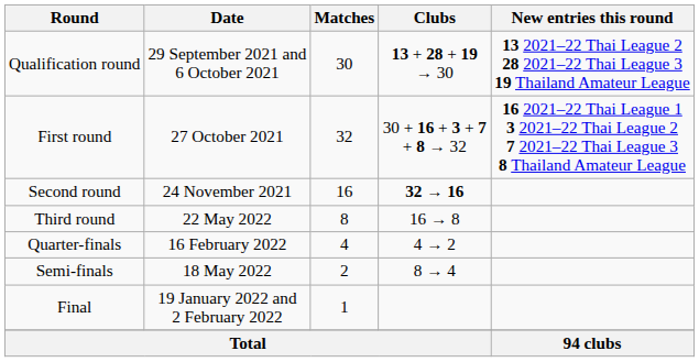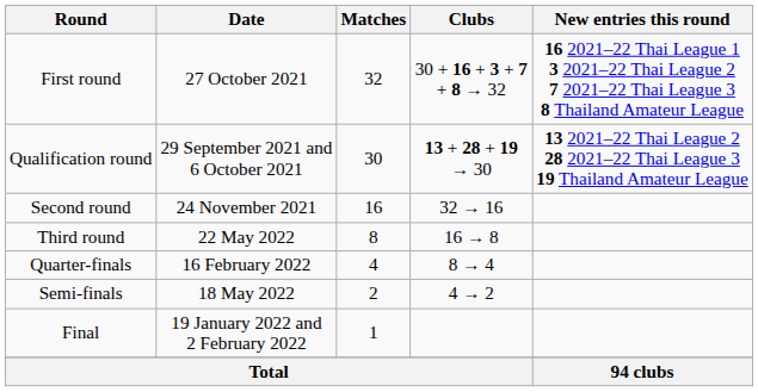rows swapped: Qualification round <-> First round
Second round | Clubs: bold -> normal
Quarter-finals | Clubs: 4 → 2 -> 8 → 4
Semi-finals | Clubs: 8 → 4 -> 4 → 2
